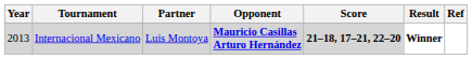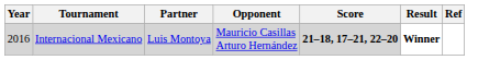Internacional Mexicano | Year: 2013 -> 2016
Internacional Mexicano | Opponent: bold -> normal
